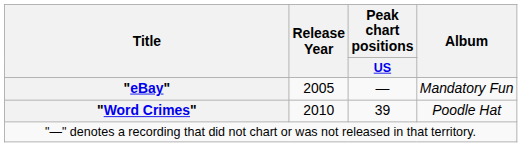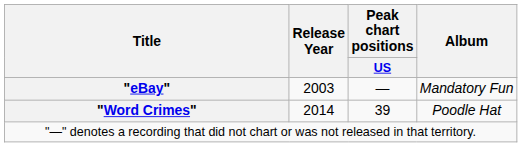"eBay" | Release Year: 2005 -> 2003
"Word Crimes" | Release Year: 2010 -> 2014
